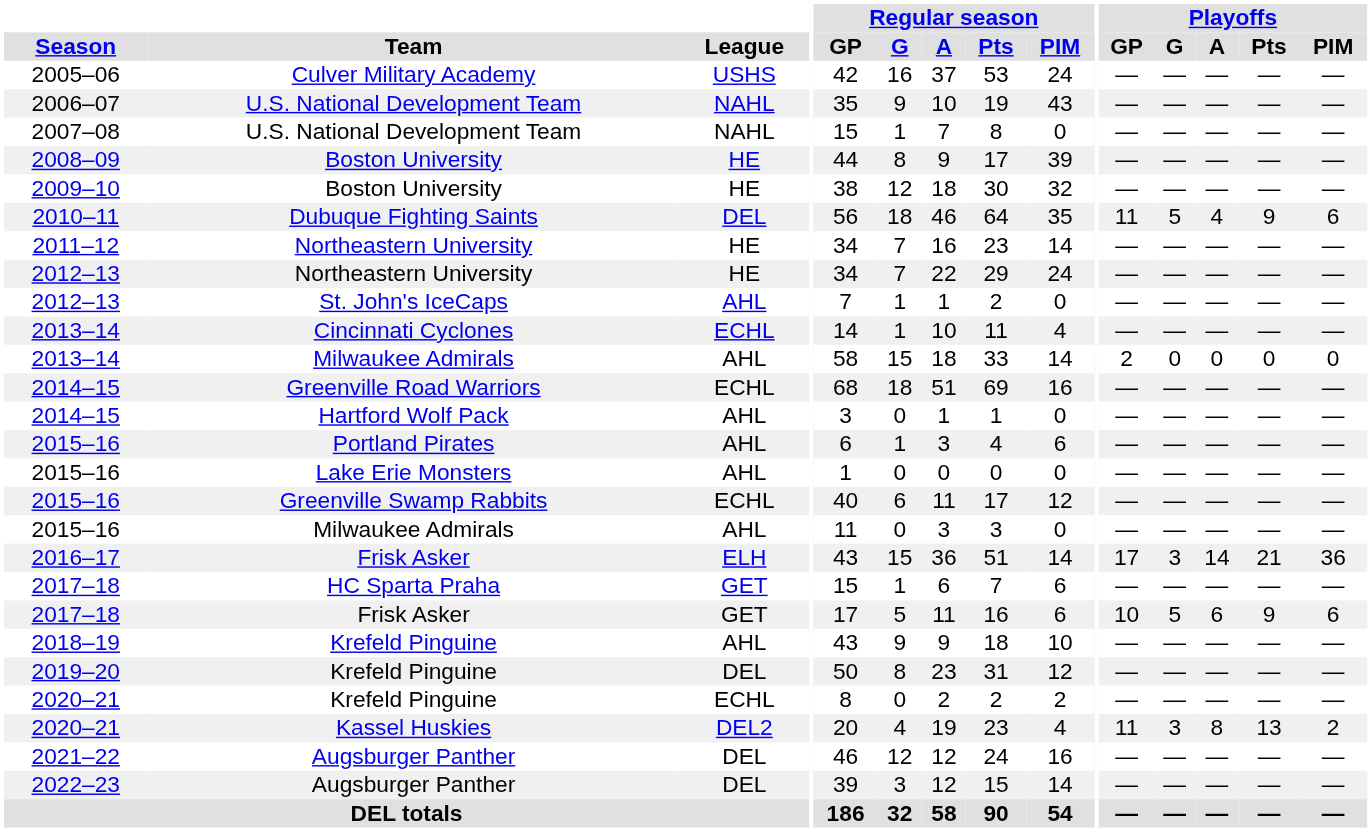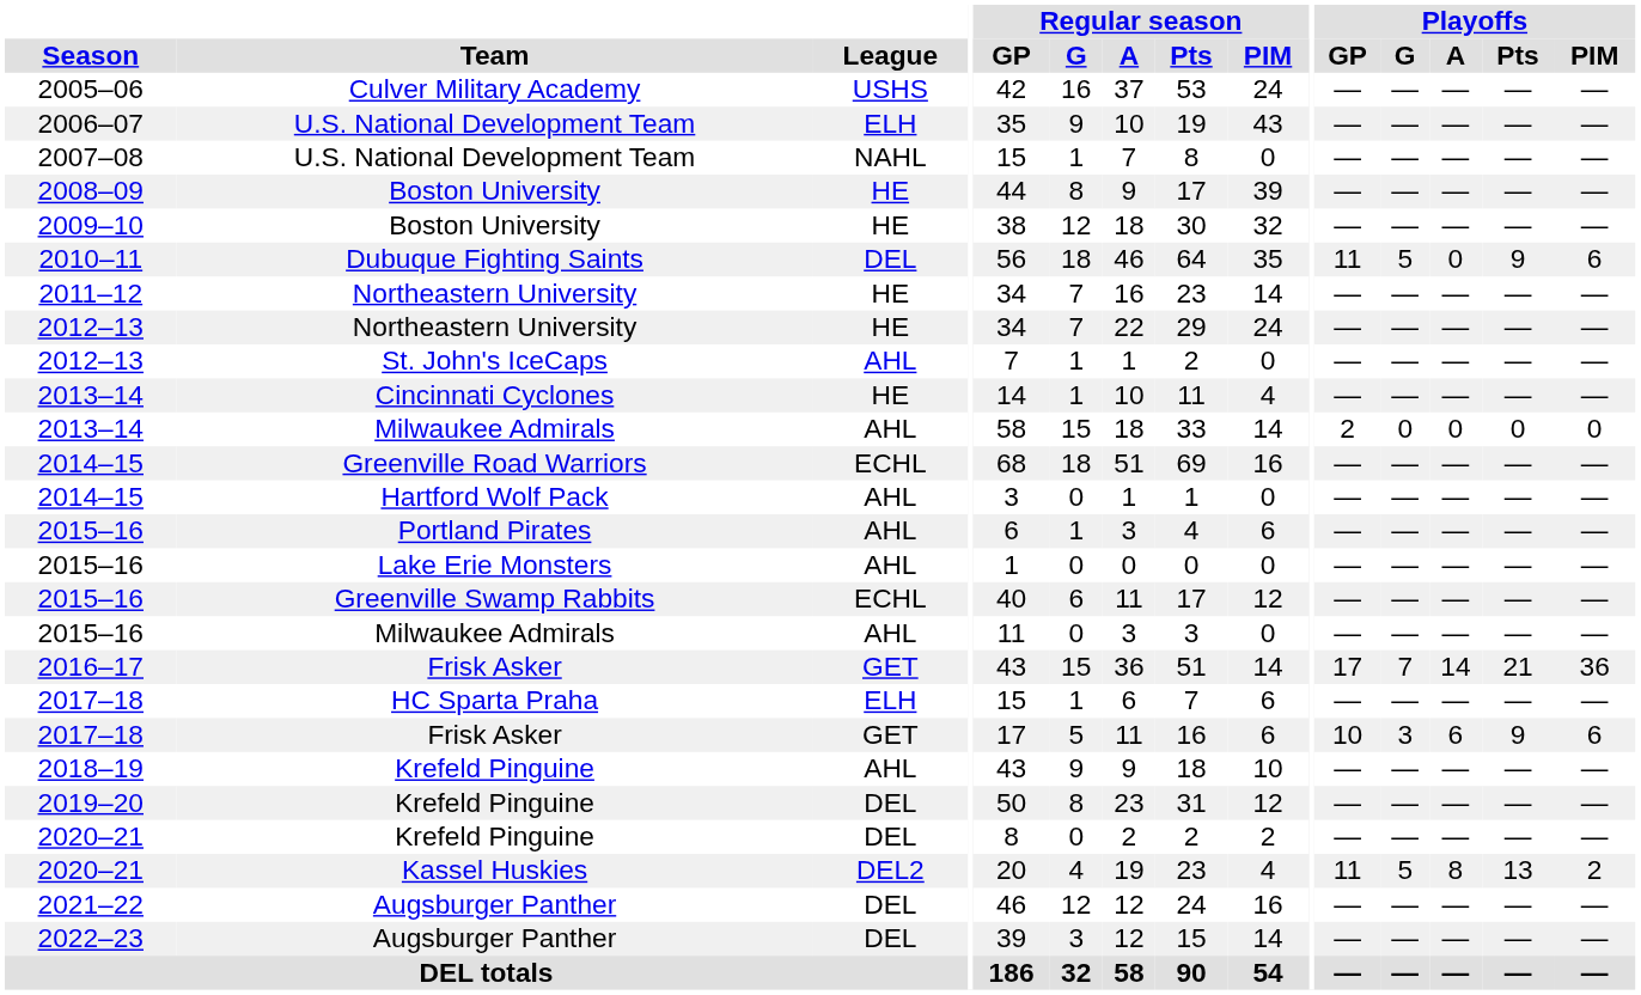2006–07 | League: NAHL -> ELH
2010–11 | Playoffs / A: 4 -> 0
2013–14 / Cincinnati Cyclones | League: ECHL -> HE
2016–17 | League: ELH -> GET
2016–17 | Playoffs / G: 3 -> 7
2017–18 / HC Sparta Praha | League: GET -> ELH
2017–18 / Frisk Asker | Playoffs / G: 5 -> 3
2020–21 / Krefeld Pinguine | League: ECHL -> DEL
2020–21 / Kassel Huskies | Playoffs / G: 3 -> 5
